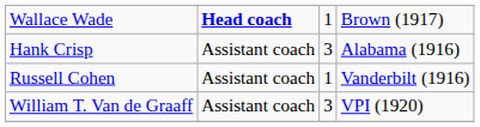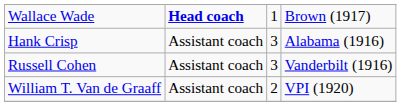Russell Cohen | column 3: 1 -> 3
William T. Van de Graaff | column 3: 3 -> 2
